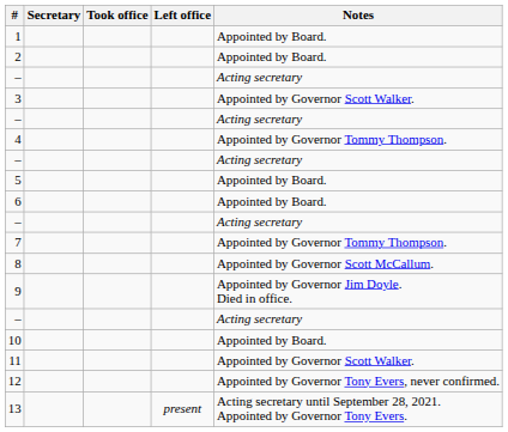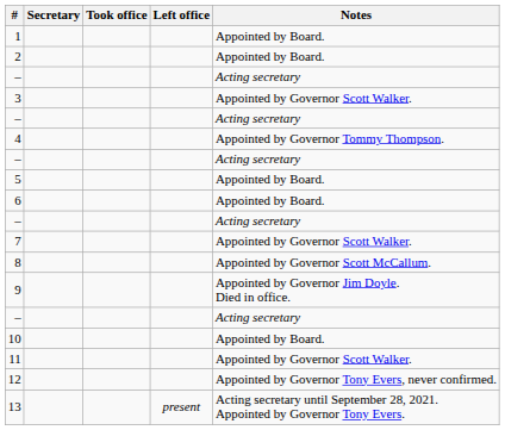7 | Notes: Appointed by Governor Tommy Thompson. -> Appointed by Governor Scott Walker.
